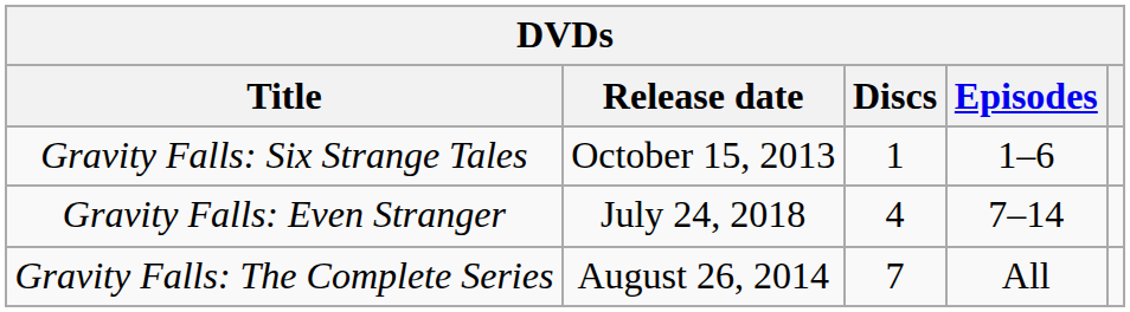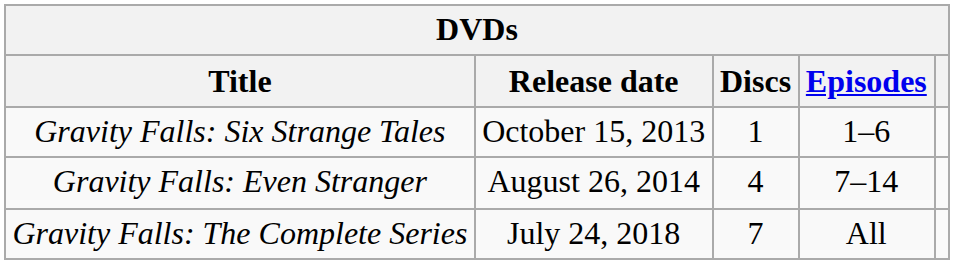Gravity Falls: Even Stranger | Release date: July 24, 2018 -> August 26, 2014
Gravity Falls: The Complete Series | Release date: August 26, 2014 -> July 24, 2018
